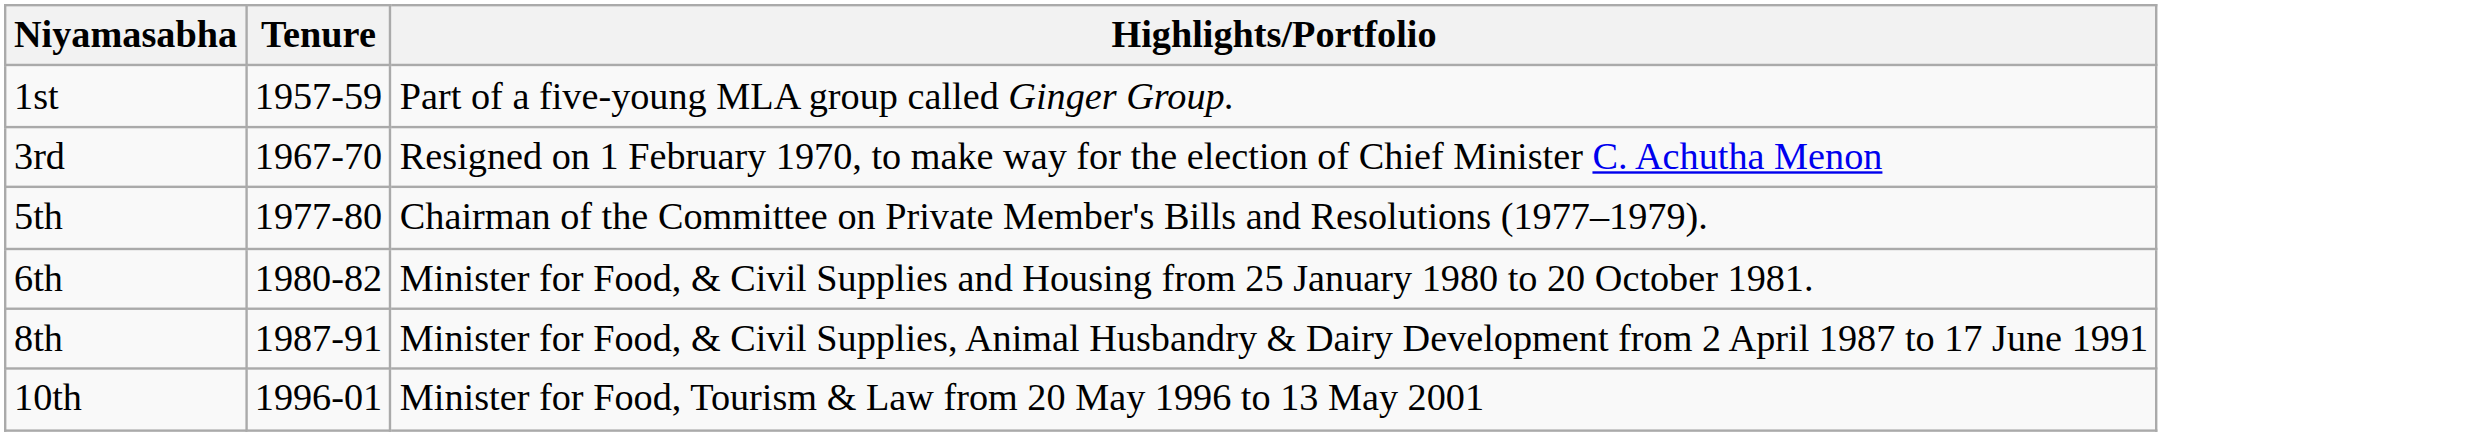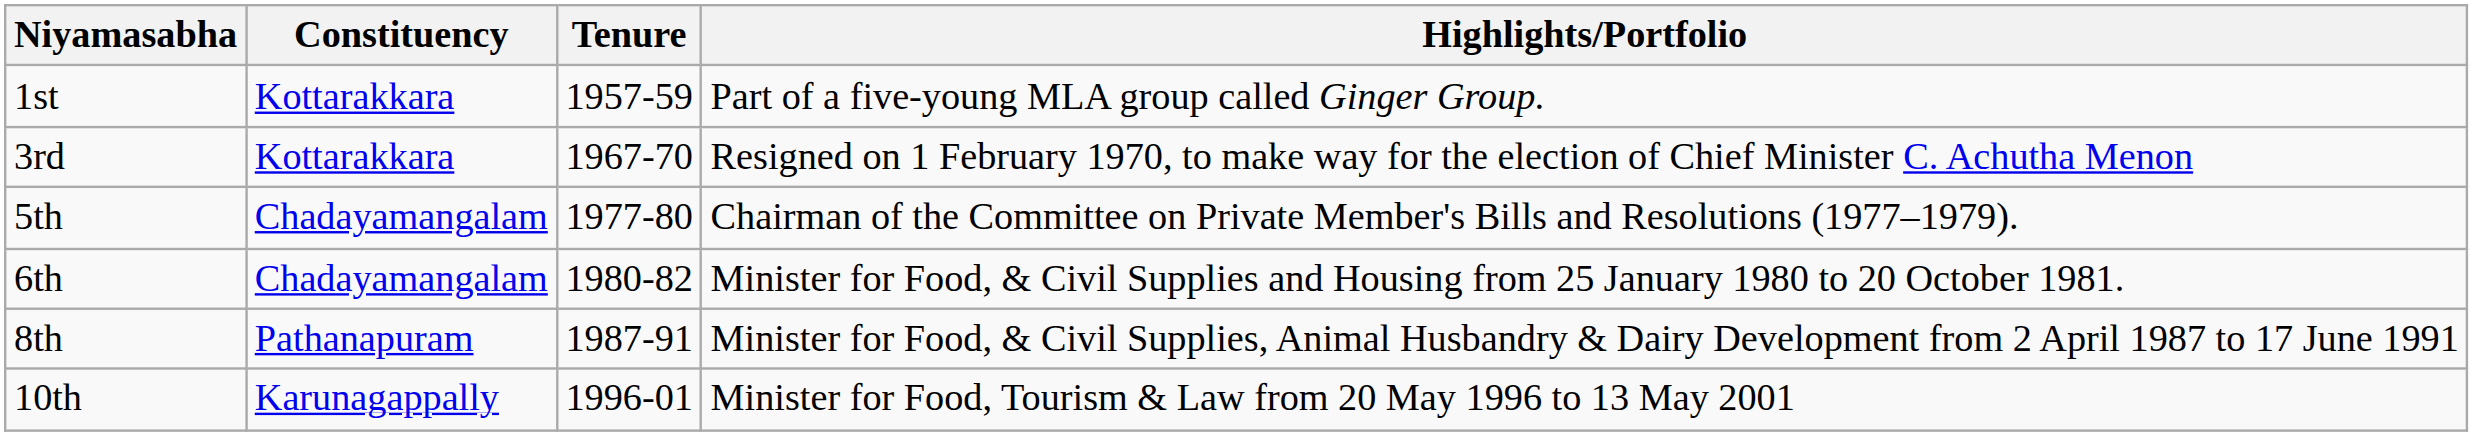+ column: Constituency | Kottarakkara | Kottarakkara | Chadayamangalam | Chadayamangalam | Pathanapuram | Karunagappally
